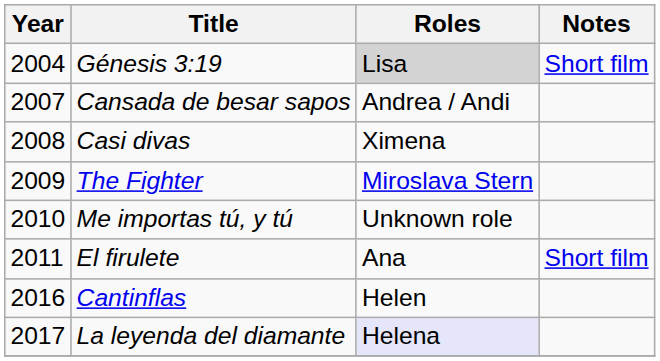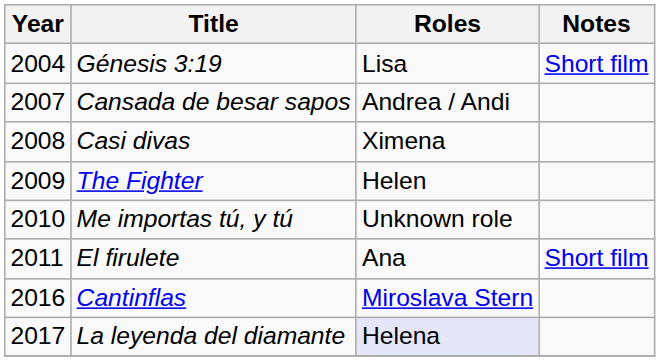Génesis 3:19 | Roles: lightgrey background -> no background
The Fighter | Roles: Miroslava Stern -> Helen
Cantinflas | Roles: Helen -> Miroslava Stern
